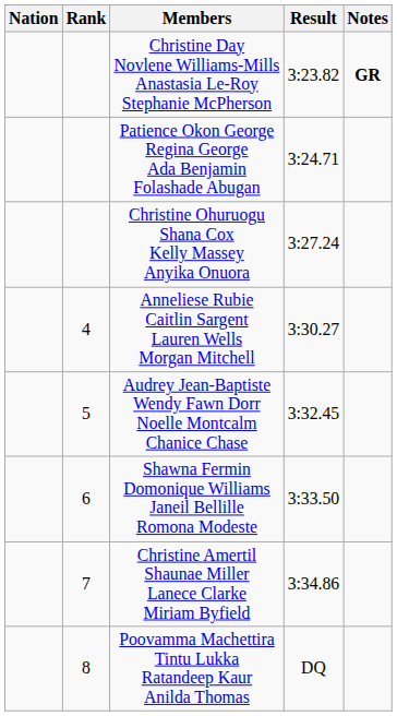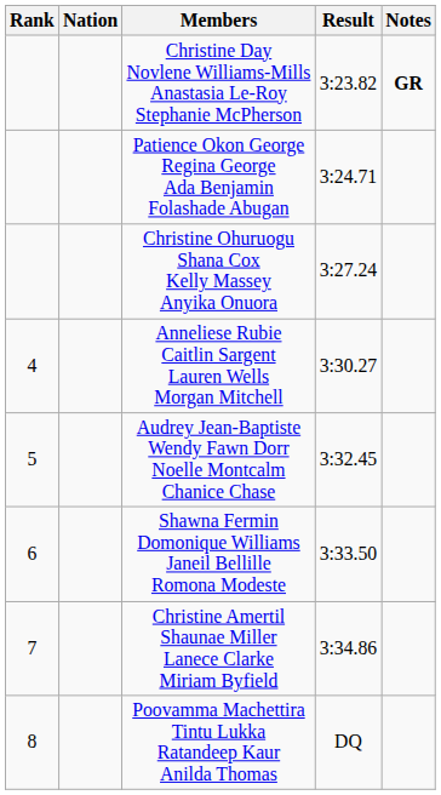columns swapped: Rank <-> Nation
